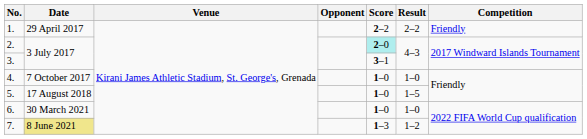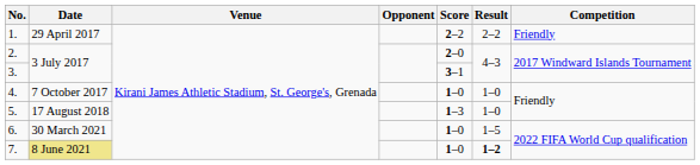2. | Score: paleturquoise background -> no background
5. | Score: 1–0 -> 1–3
5. | Result: 1–5 -> 1–0
6. | Result: 1–0 -> 1–5
7. | Score: 1–3 -> 1–0
7. | Result: normal -> bold
